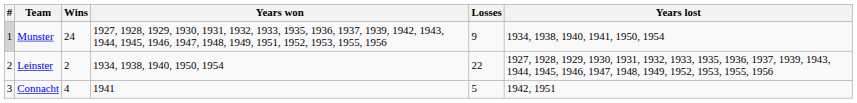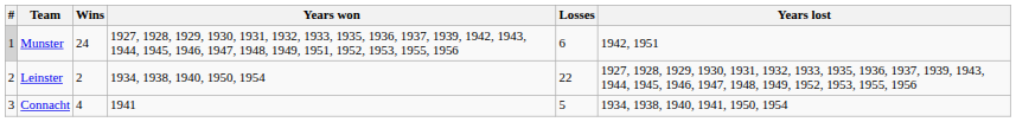Munster | Losses: 9 -> 6
Munster | Years lost: 1934, 1938, 1940, 1941, 1950, 1954 -> 1942, 1951
Connacht | Years lost: 1942, 1951 -> 1934, 1938, 1940, 1941, 1950, 1954
